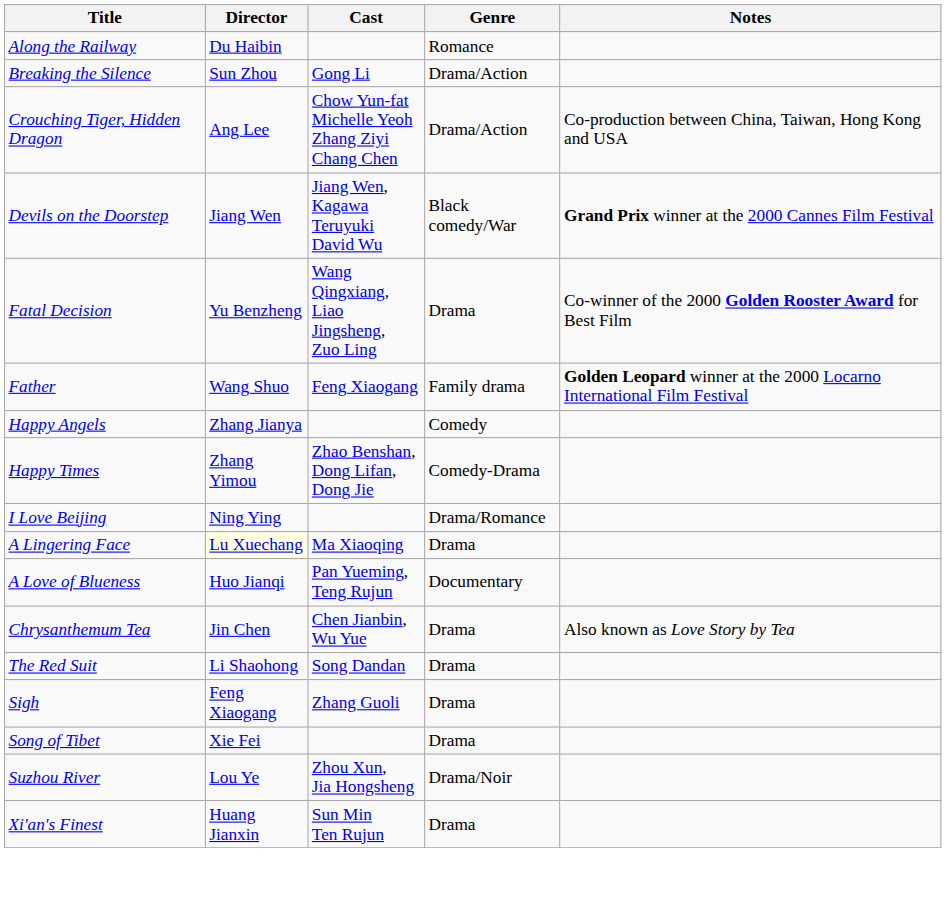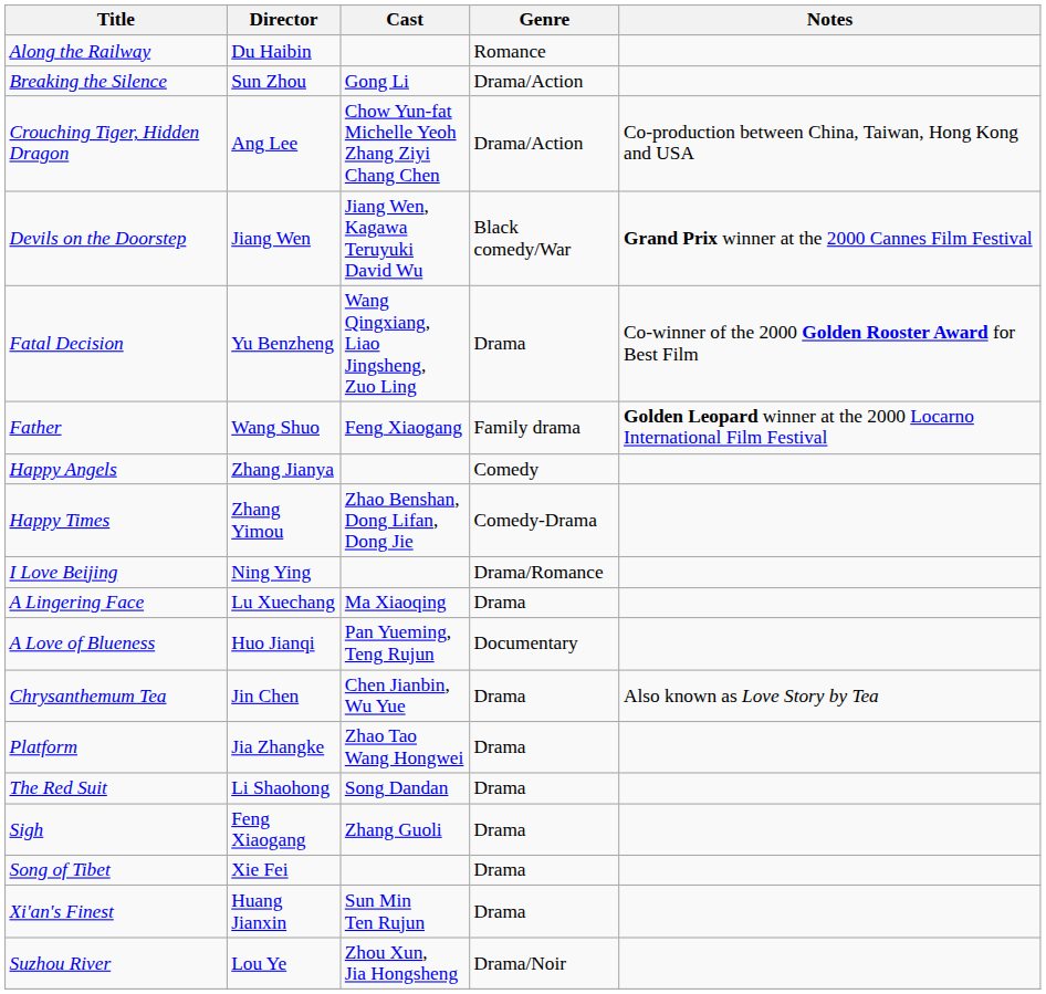A Lingering Face | Director: lightyellow background -> no background
+ row: Platform | Jia Zhangke | Zhao Tao Wang Hongwei | Drama
rows swapped: Suzhou River <-> Xi'an's Finest
